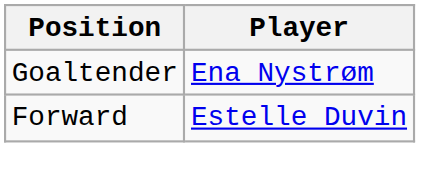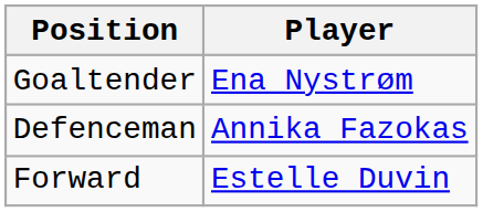+ row: Defenceman | Annika Fazokas
